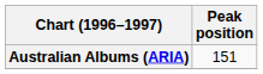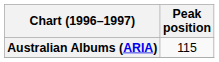Australian Albums (ARIA) | Peak position: 151 -> 115
